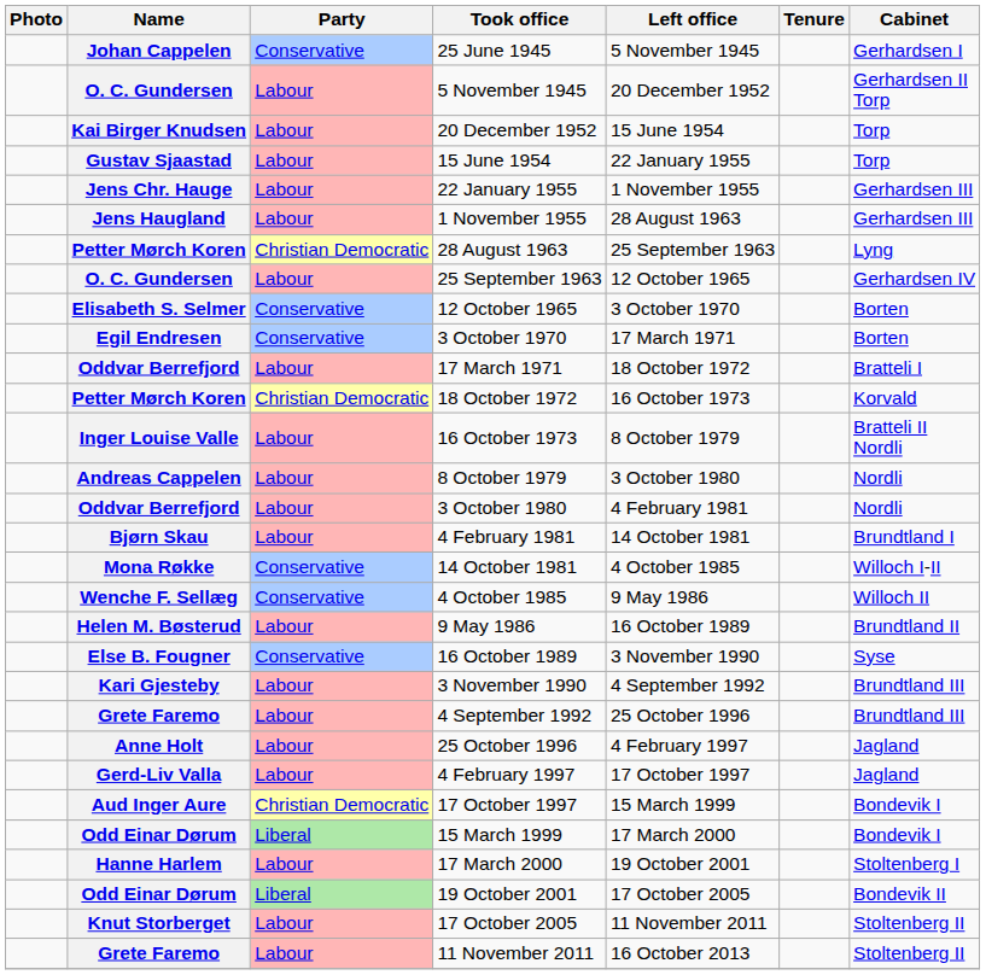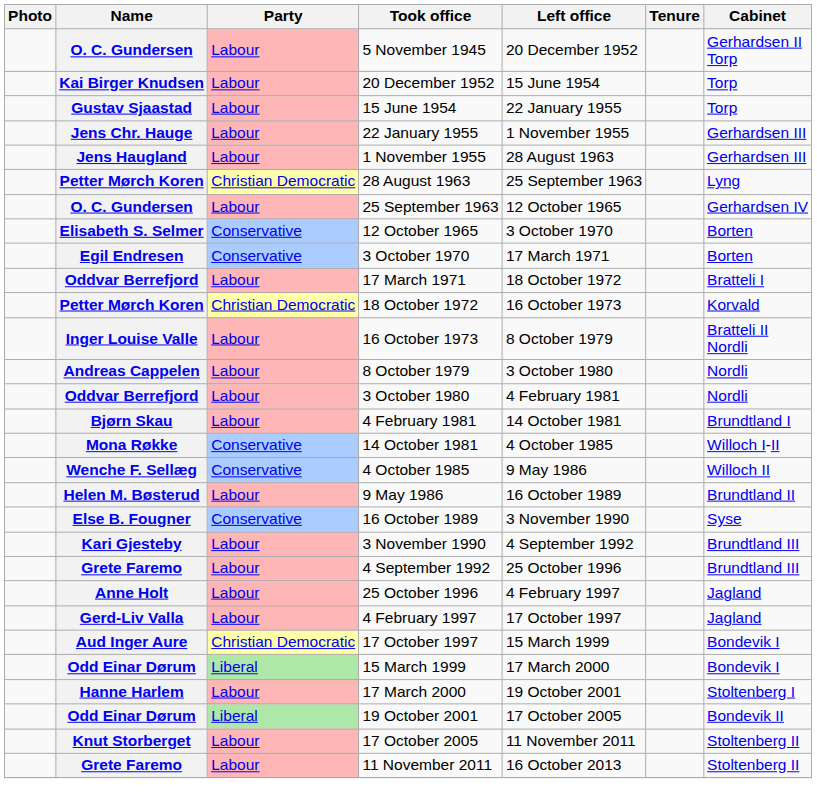- row: Johan Cappelen | Conservative | 25 June 1945 | 5 November 1945 | Gerhardsen I
